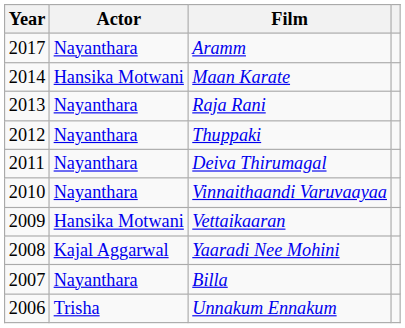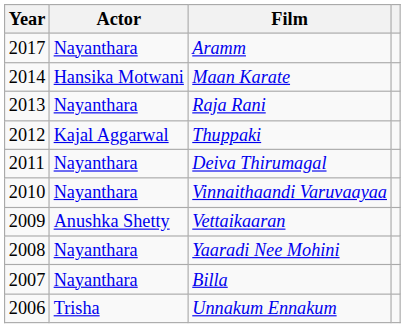Thuppaki | Actor: Nayanthara -> Kajal Aggarwal
Vettaikaaran | Actor: Hansika Motwani -> Anushka Shetty
Yaaradi Nee Mohini | Actor: Kajal Aggarwal -> Nayanthara
